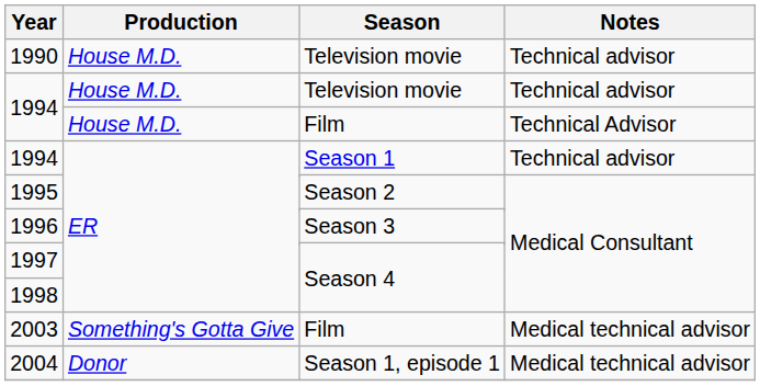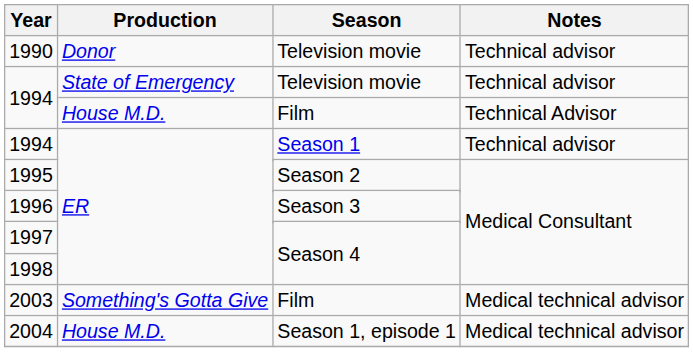1990 | Production: House M.D. -> Donor
1994 / Television movie | Production: House M.D. -> State of Emergency
2004 | Production: Donor -> House M.D.
